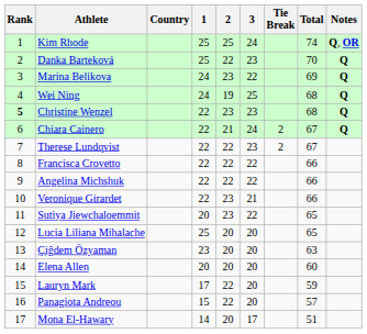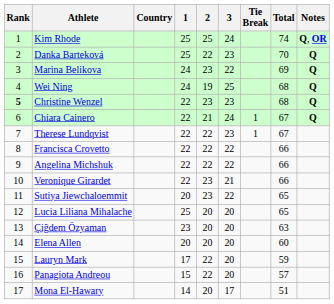Chiara Cainero | Tie Break: 2 -> 1
Therese Lundqvist | Tie Break: 2 -> 1
